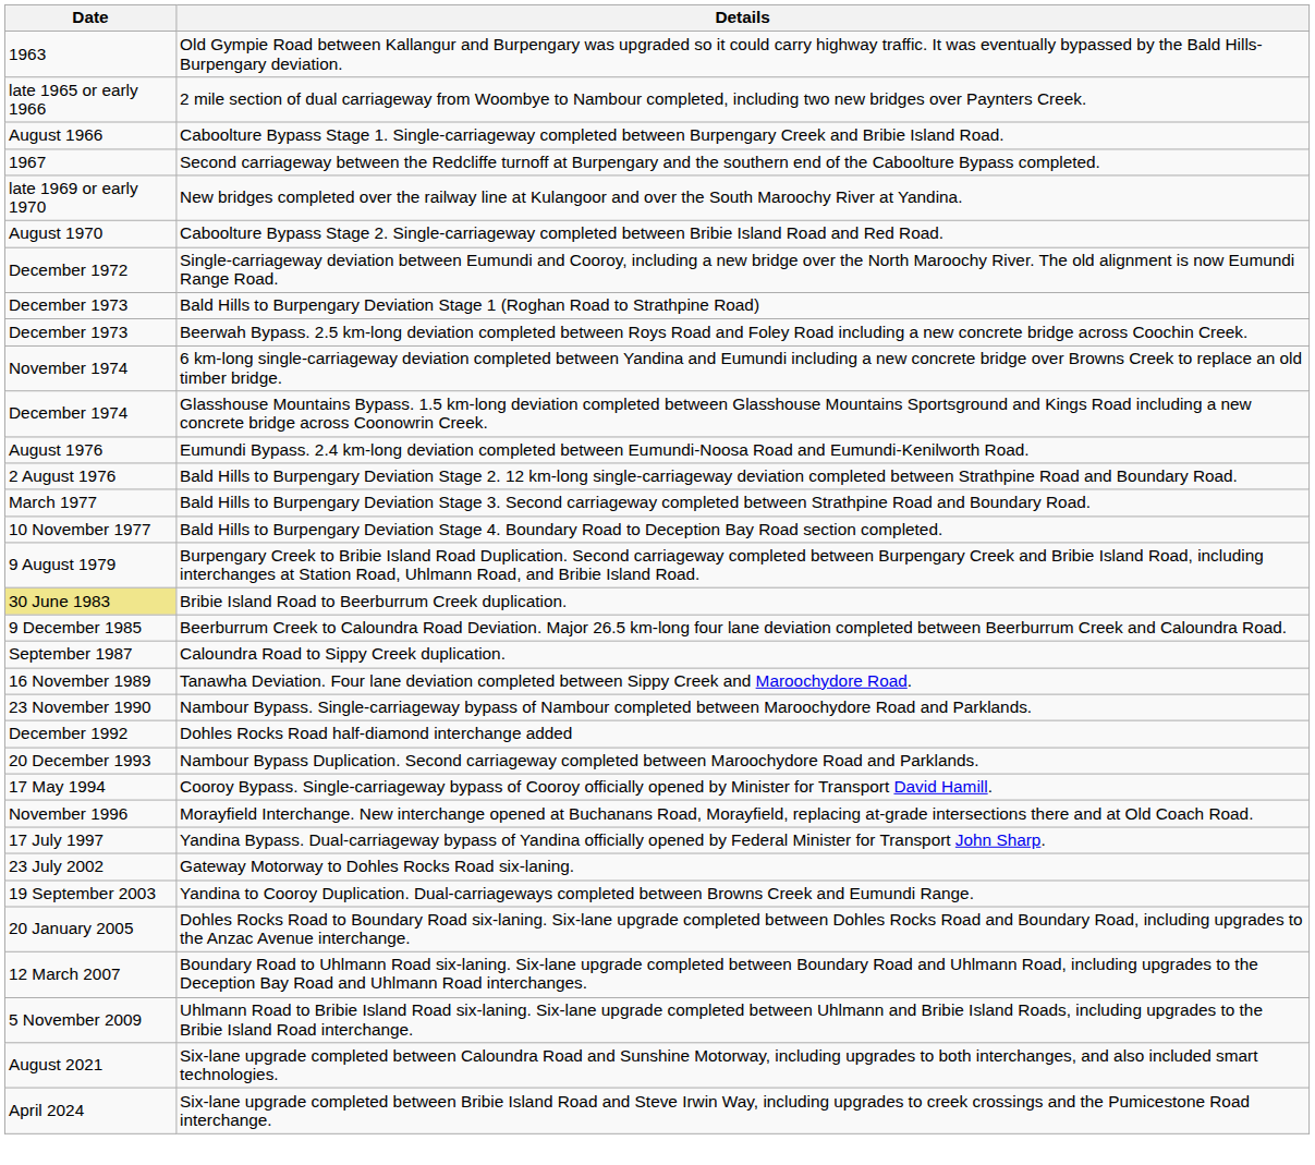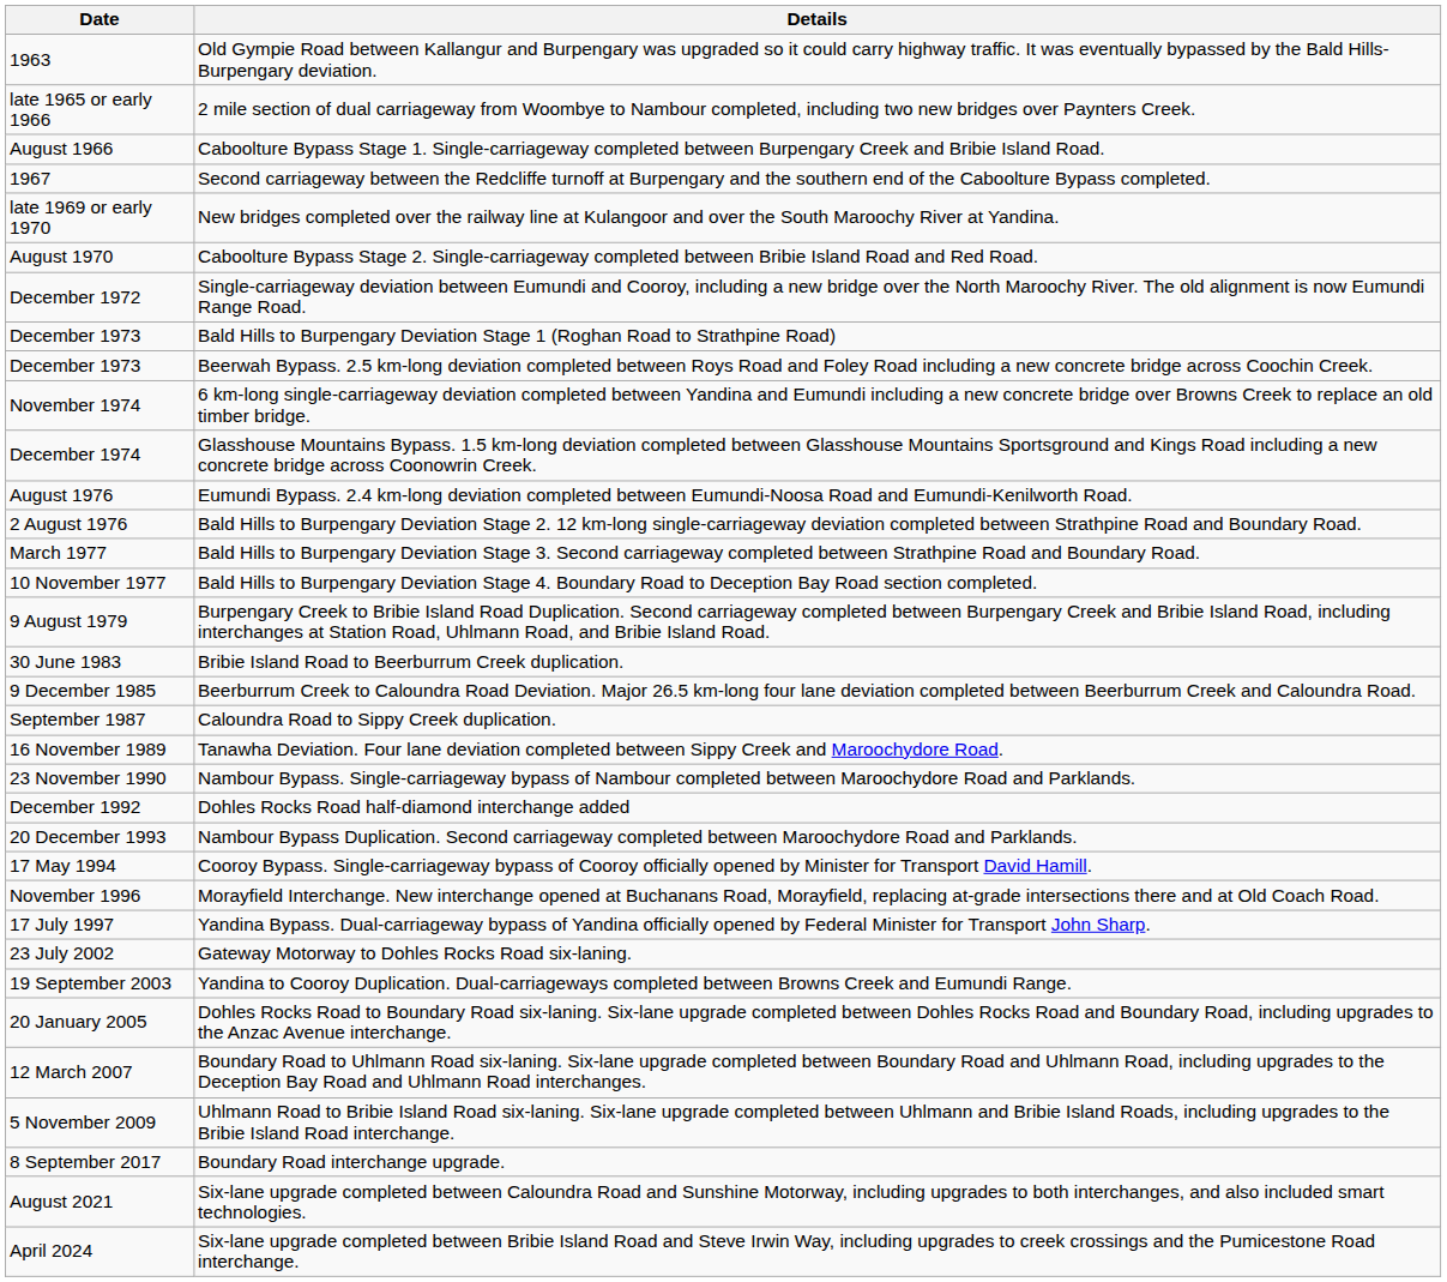Bribie Island Road to Beerburrum Creek duplication. | Date: khaki background -> no background
+ row: 8 September 2017 | Boundary Road interchange upgrade.
